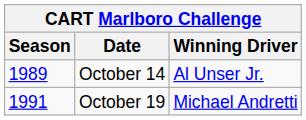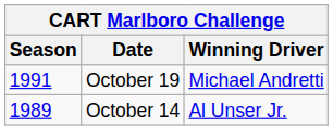rows swapped: October 14 <-> October 19
